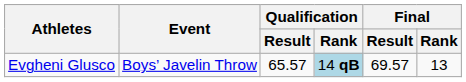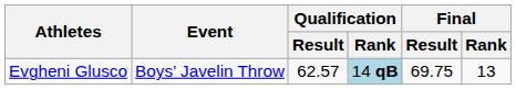Evgheni Glusco | Qualification / Result: 65.57 -> 62.57
Evgheni Glusco | Final / Result: 69.57 -> 69.75
